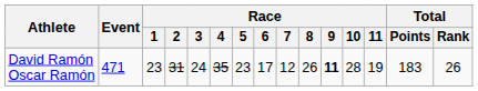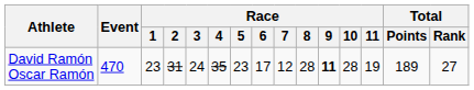David Ramón Oscar Ramón | Event: 471 -> 470
David Ramón Oscar Ramón | Race / 8: 26 -> 28
David Ramón Oscar Ramón | Total / Points: 183 -> 189
David Ramón Oscar Ramón | Total / Rank: 26 -> 27
